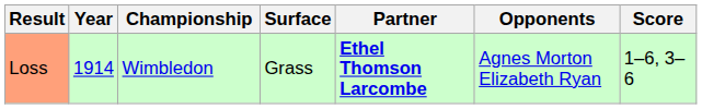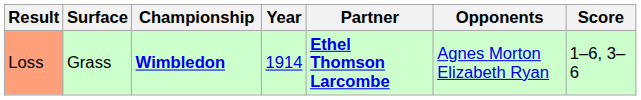columns swapped: Year <-> Surface
Loss | Championship: normal -> bold
